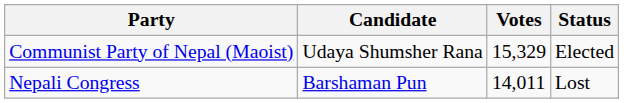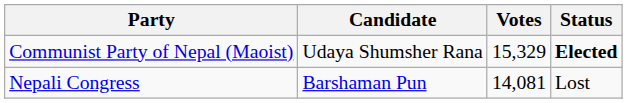Communist Party of Nepal (Maoist) | Status: normal -> bold
Nepali Congress | Votes: 14,011 -> 14,081
